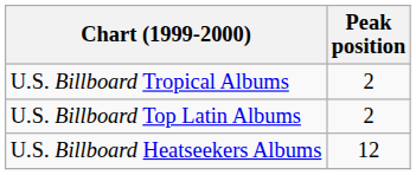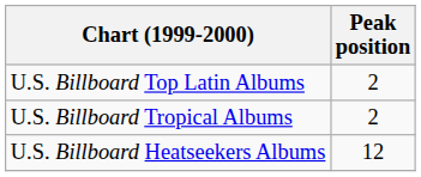rows swapped: U.S. Billboard Top Latin Albums <-> U.S. Billboard Tropical Albums
